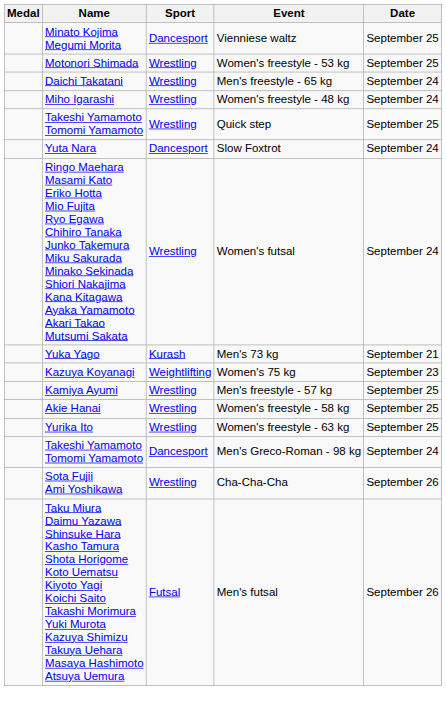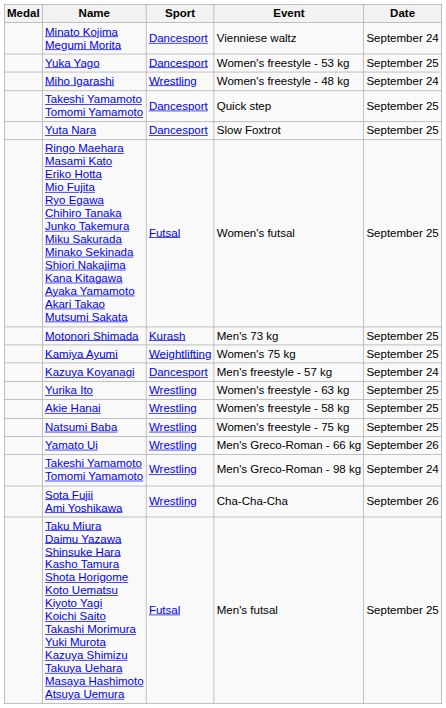Vienniese waltz | Date: September 25 -> September 24
Women's freestyle - 53 kg | Name: Motonori Shimada -> Yuka Yago
Women's freestyle - 53 kg | Sport: Wrestling -> Dancesport
- row: Daichi Takatani | Wrestling | Men's freestyle - 65 kg | September 24
Quick step | Sport: Wrestling -> Dancesport
Slow Foxtrot | Date: September 24 -> September 25
Women's futsal | Sport: Wrestling -> Futsal
Women's futsal | Date: September 24 -> September 25
Men's 73 kg | Name: Yuka Yago -> Motonori Shimada
Men's 73 kg | Date: September 21 -> September 25
Women's 75 kg | Name: Kazuya Koyanagi -> Kamiya Ayumi
Women's 75 kg | Date: September 23 -> September 25
Men's freestyle - 57 kg | Name: Kamiya Ayumi -> Kazuya Koyanagi
Men's freestyle - 57 kg | Sport: Wrestling -> Dancesport
Men's freestyle - 57 kg | Date: September 25 -> September 24
rows swapped: Women's freestyle - 58 kg <-> Women's freestyle - 63 kg
+ row: Natsumi Baba | Wrestling | Women's freestyle - 75 kg | September 25
+ row: Yamato Ui | Wrestling | Men's Greco-Roman - 66 kg | September 26
Men's Greco-Roman - 98 kg | Sport: Dancesport -> Wrestling
Men's futsal | Date: September 26 -> September 25
